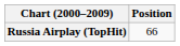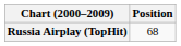Russia Airplay (TopHit) | Position: 66 -> 68
